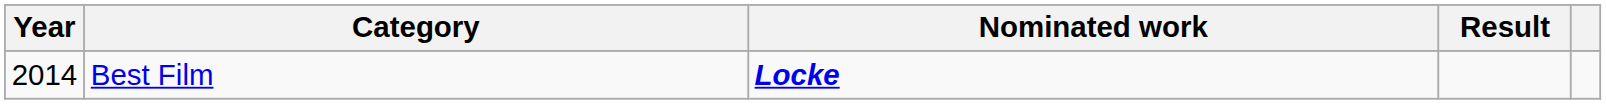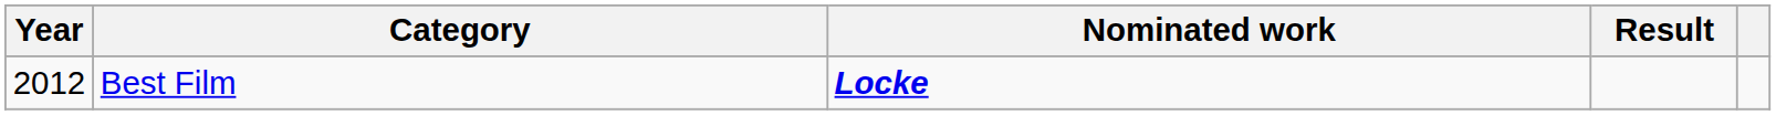Best Film | Year: 2014 -> 2012
